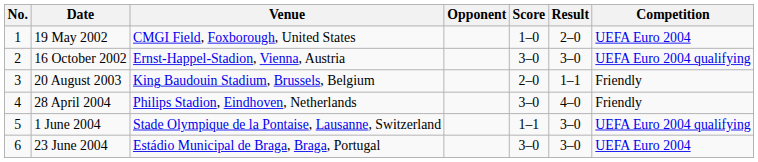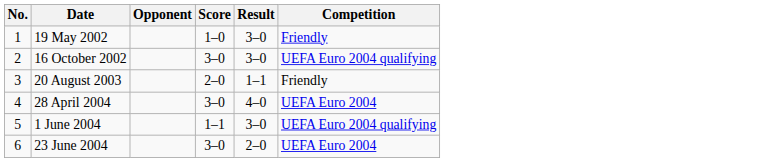- column: Venue | CMGI Field, Foxborough, United States | Ernst-Happel-Stadion, Vienna, Austria | King Baudouin Stadium, Brussels, Belgium | Philips Stadion, Eindhoven, Netherlands | Stade Olympique de la Pontaise, Lausanne, Switzerland | Estádio Municipal de Braga, Braga, Portugal
19 May 2002 | Result: 2–0 -> 3–0
19 May 2002 | Competition: UEFA Euro 2004 -> Friendly
28 April 2004 | Competition: Friendly -> UEFA Euro 2004
23 June 2004 | Result: 3–0 -> 2–0
